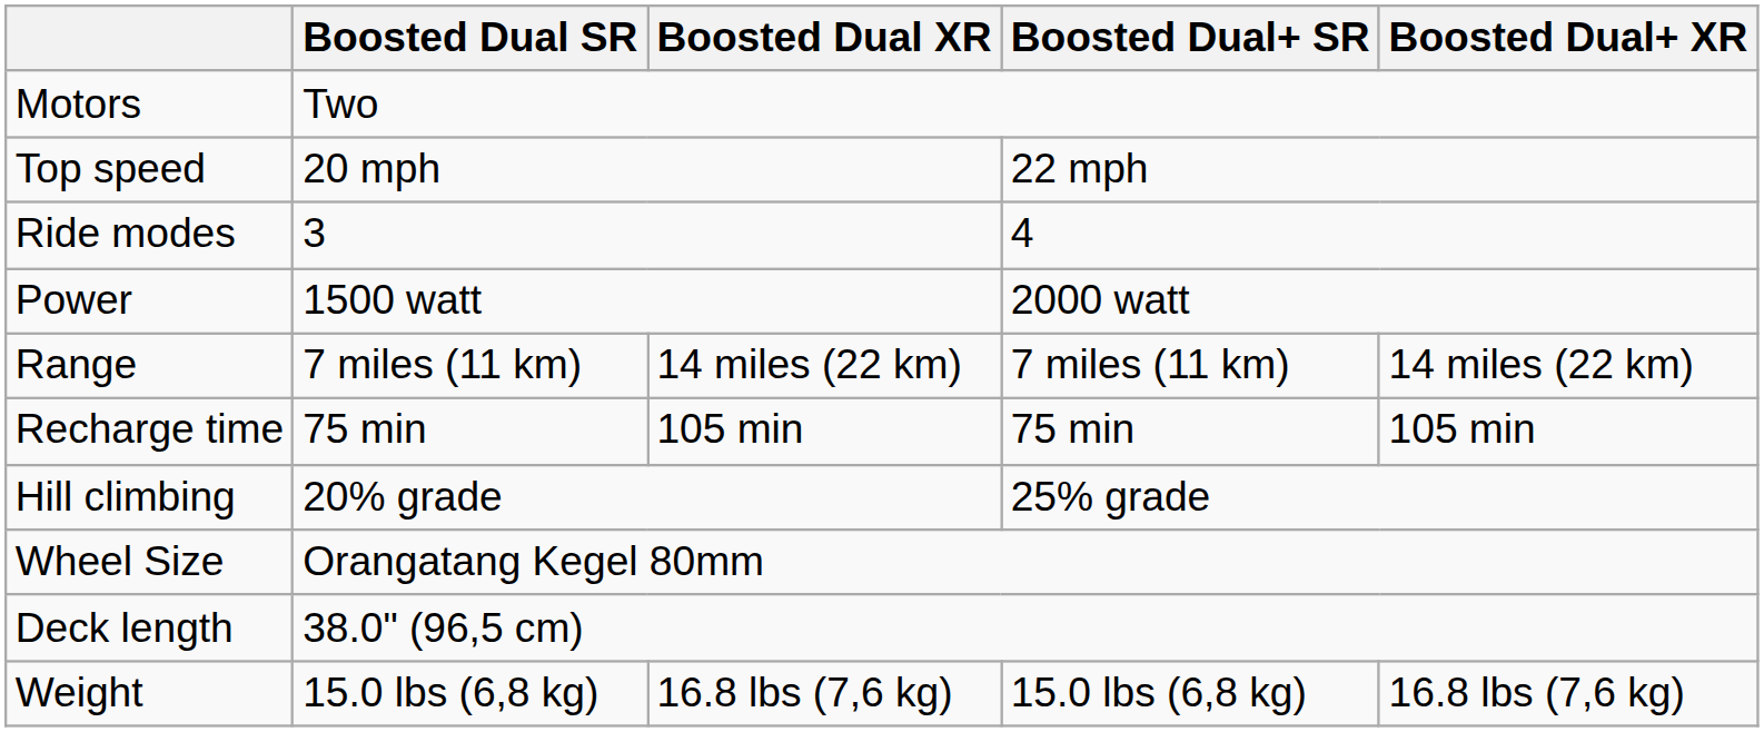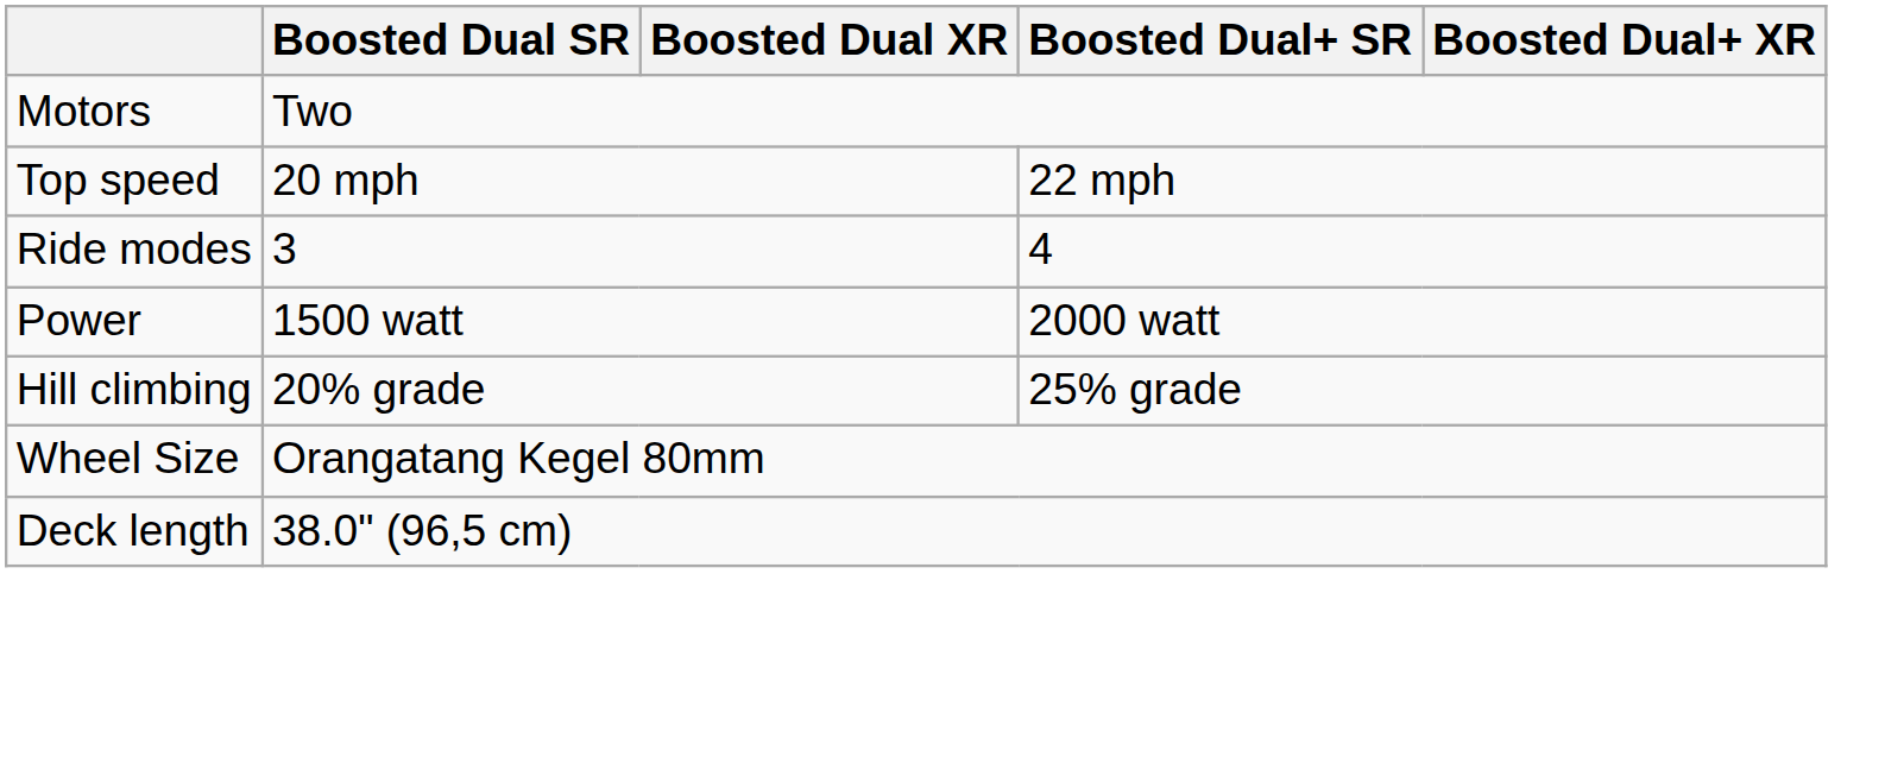- row: Range | 7 miles (11 km) | 14 miles (22 km) | 7 miles (11 km) | 14 miles (22 km)
- row: Recharge time | 75 min | 105 min | 75 min | 105 min
- row: Weight | 15.0 lbs (6,8 kg) | 16.8 lbs (7,6 kg) | 15.0 lbs (6,8 kg) | 16.8 lbs (7,6 kg)
